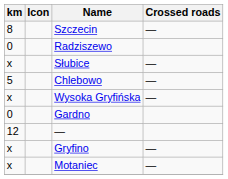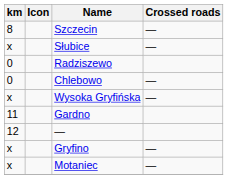rows swapped: Słubice <-> Radziszewo
Chlebowo | km: 5 -> 0
Gardno | km: 0 -> 11
